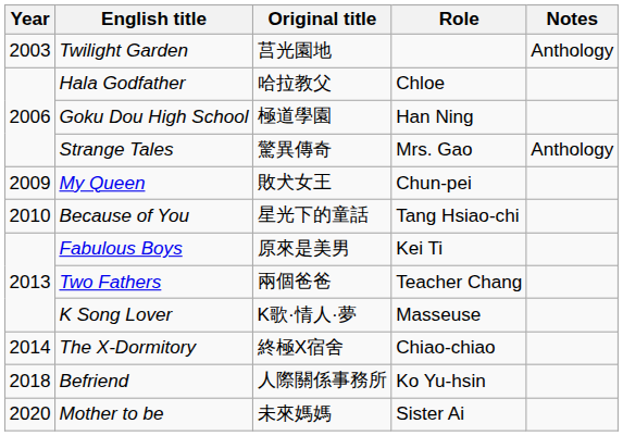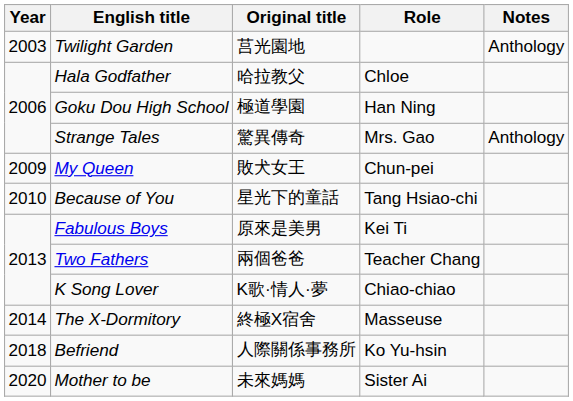K Song Lover | Role: Masseuse -> Chiao-chiao
The X-Dormitory | Role: Chiao-chiao -> Masseuse
